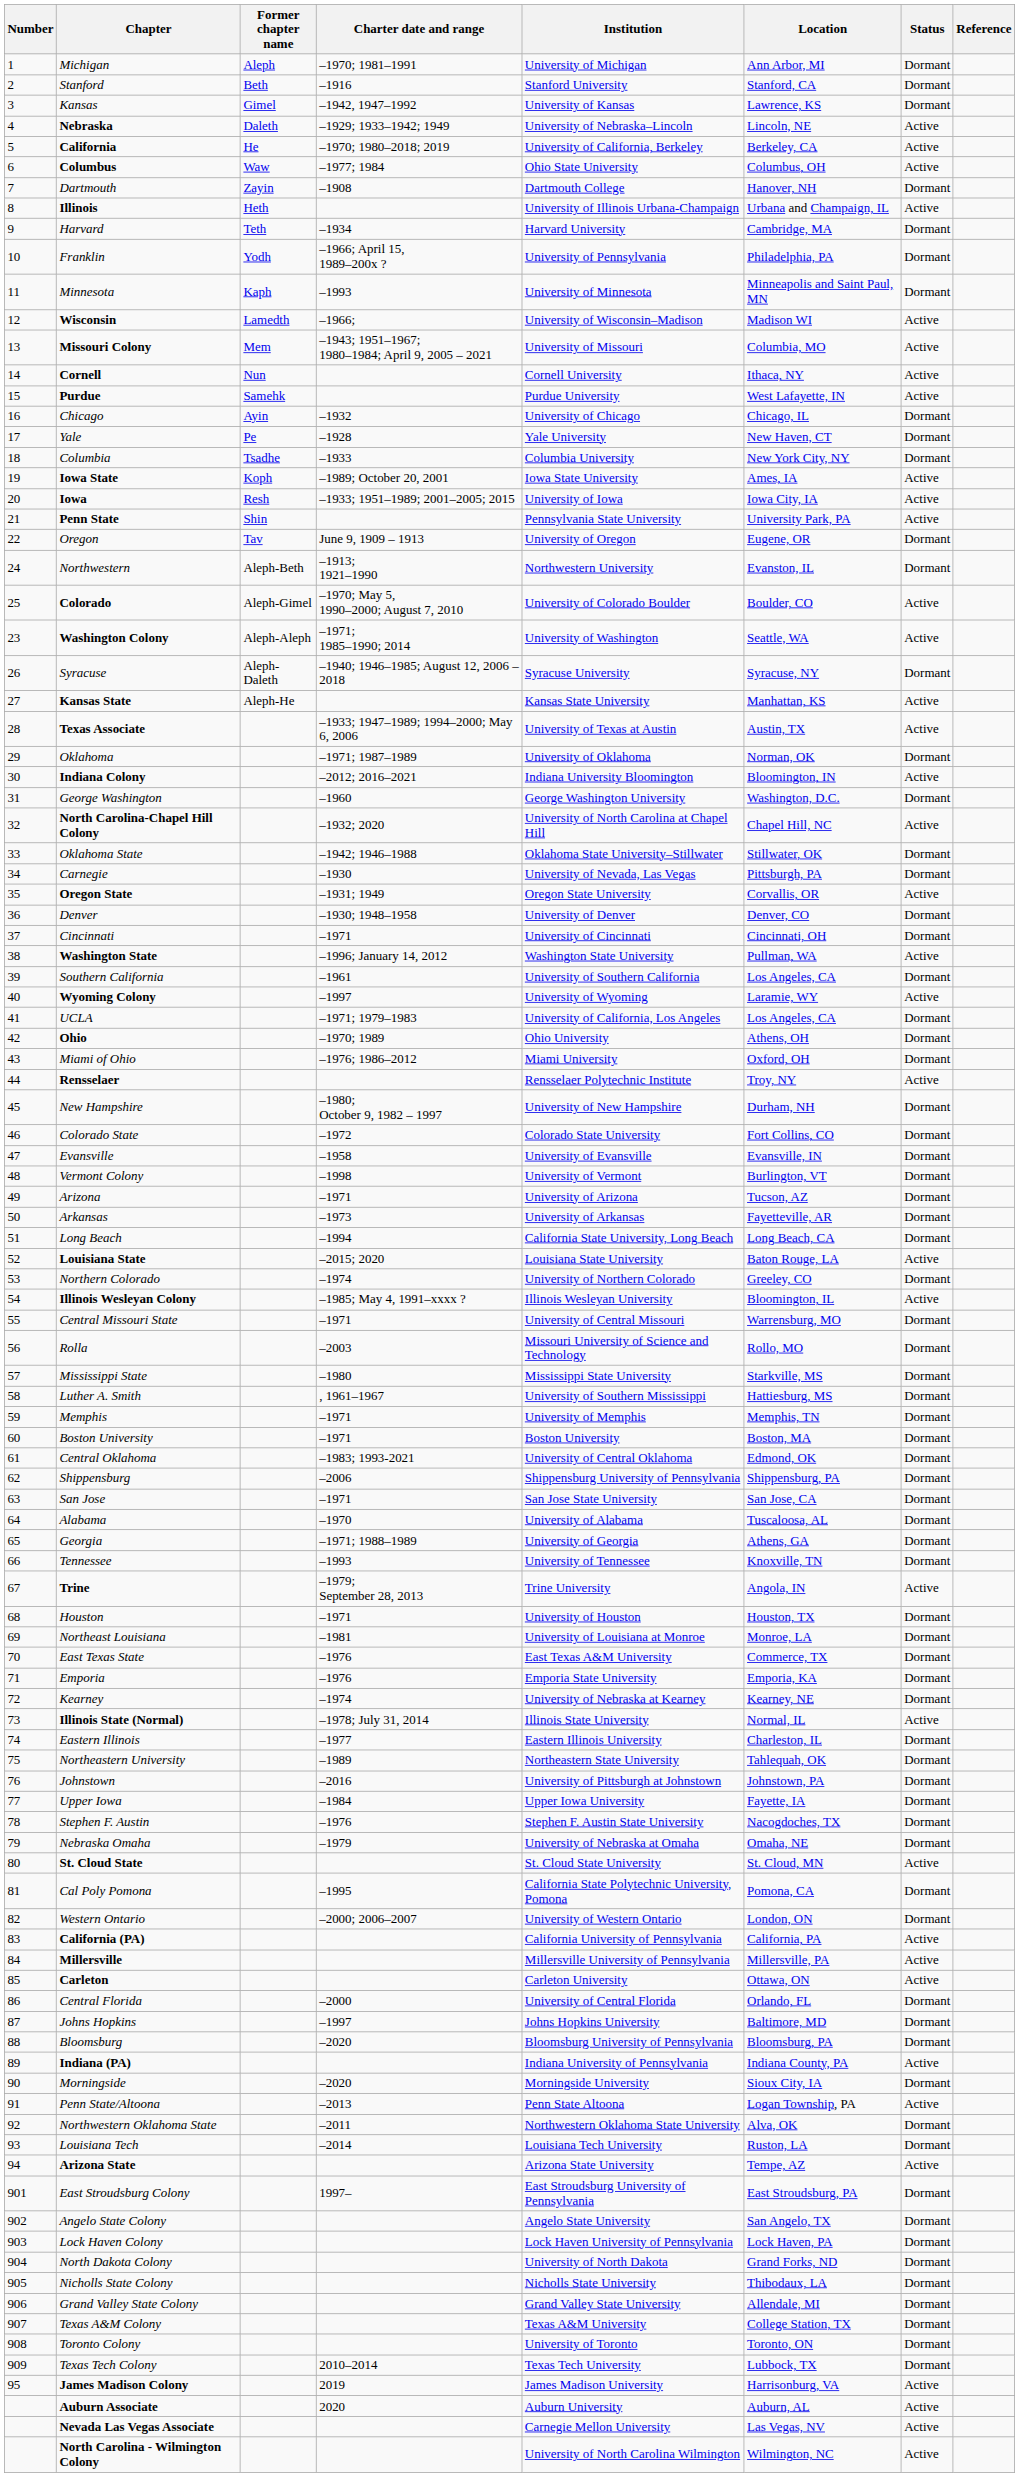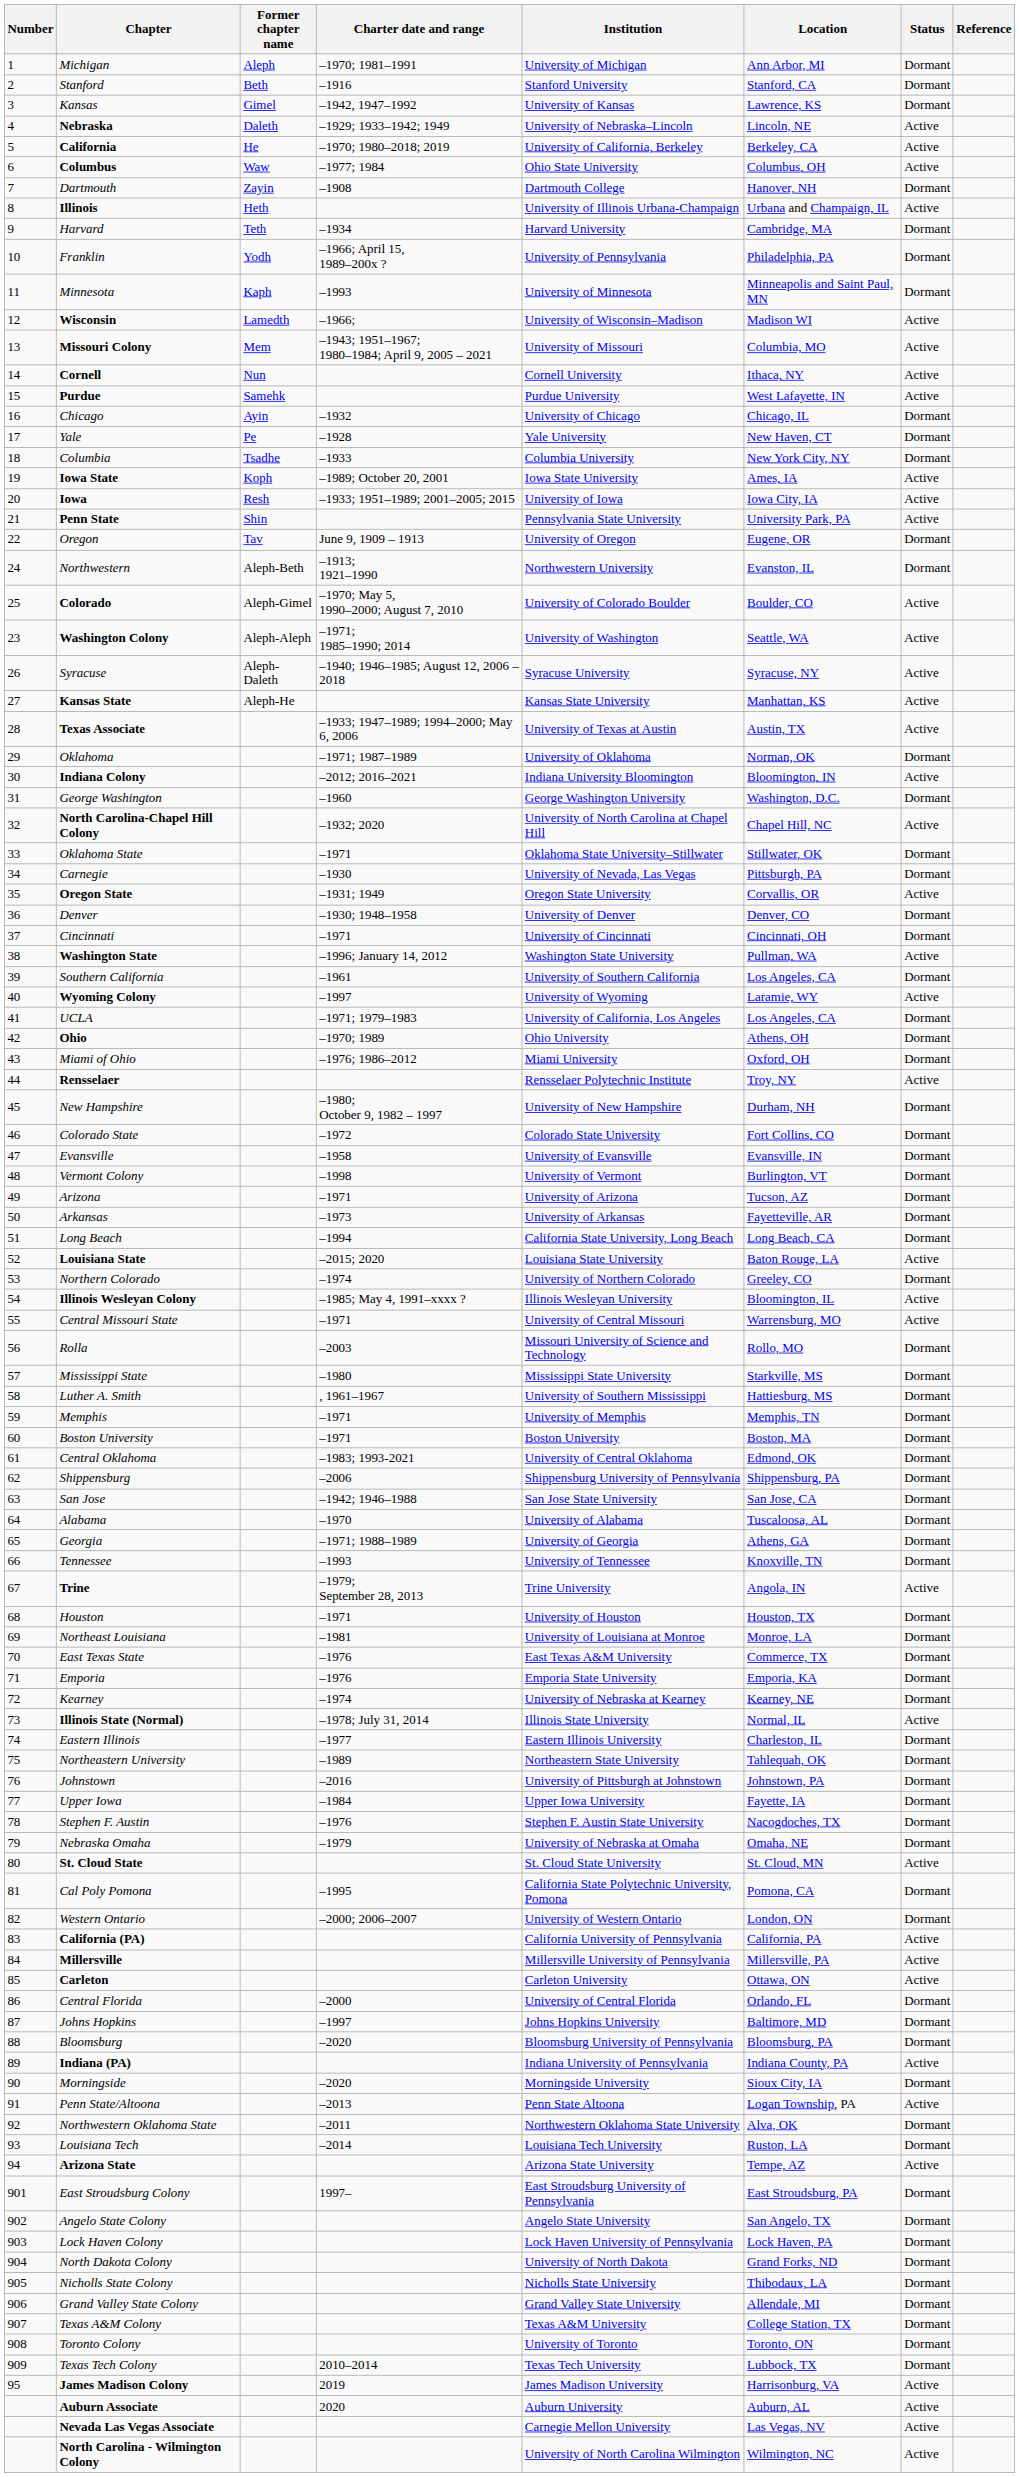Syracuse | Status: Dormant -> Active
Oklahoma State | Charter date and range: –1942; 1946–1988 -> –1971
Central Missouri State | Status: Dormant -> Active
San Jose | Charter date and range: –1971 -> –1942; 1946–1988
